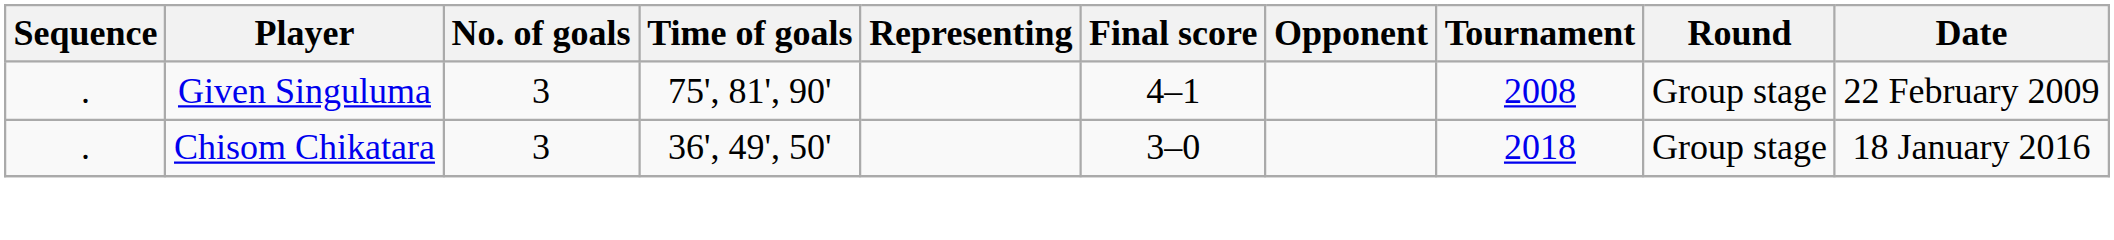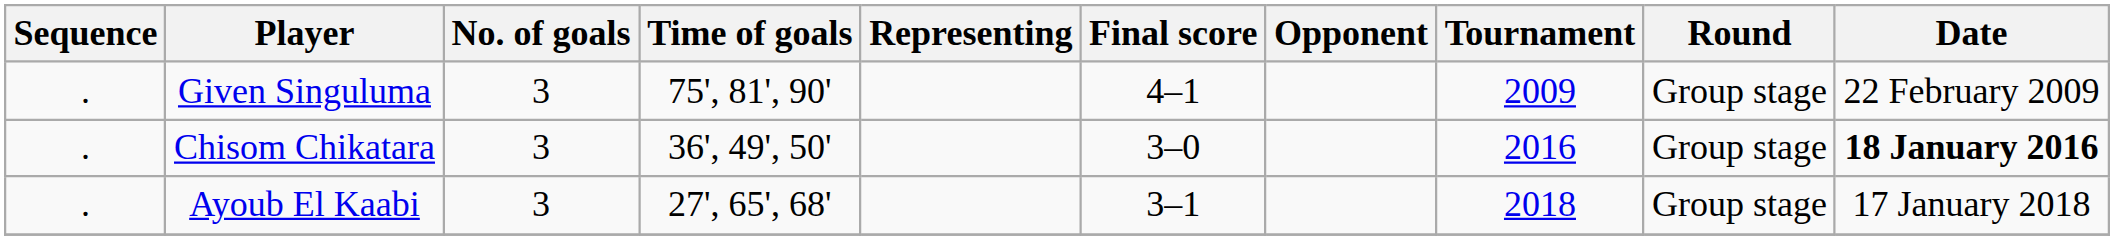Given Singuluma | Tournament: 2008 -> 2009
Chisom Chikatara | Tournament: 2018 -> 2016
Chisom Chikatara | Date: normal -> bold
+ row: . | Ayoub El Kaabi | 3 | 27', 65', 68' | 3–1 | 2018 | Group stage | 17 January 2018
